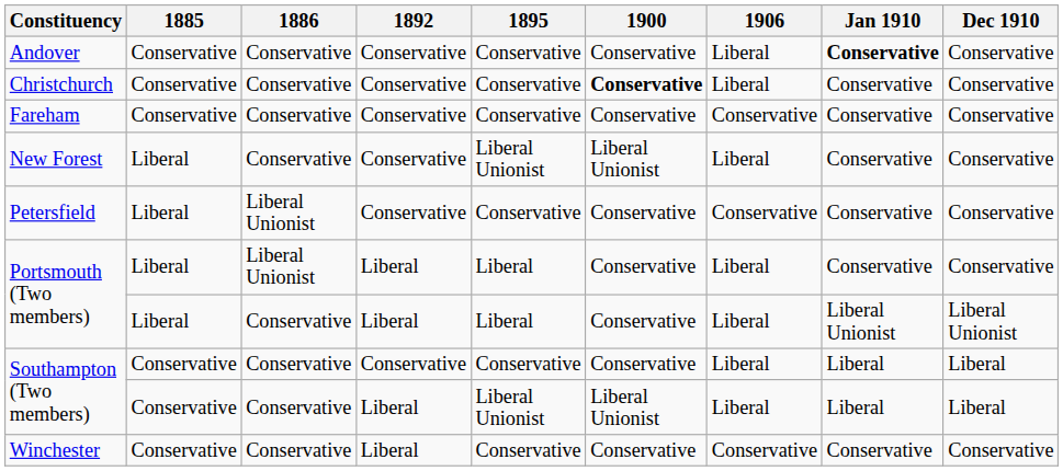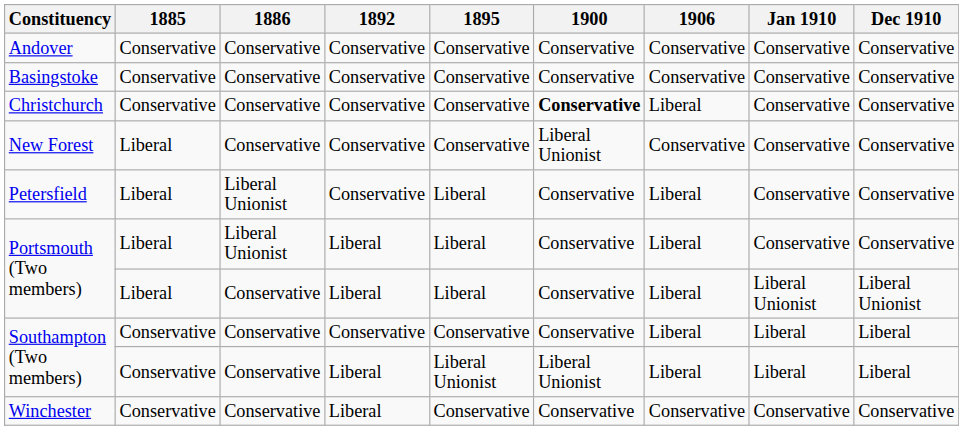Andover | 1906: Liberal -> Conservative
Andover | Jan 1910: bold -> normal
+ row: Basingstoke | Conservative | Conservative | Conservative | Conservative | Conservative | Conservative | Conservative | Conservative
- row: Fareham | Conservative | Conservative | Conservative | Conservative | Conservative | Conservative | Conservative | Conservative
New Forest | 1895: Liberal Unionist -> Conservative
New Forest | 1906: Liberal -> Conservative
Petersfield | 1895: Conservative -> Liberal
Petersfield | 1906: Conservative -> Liberal
